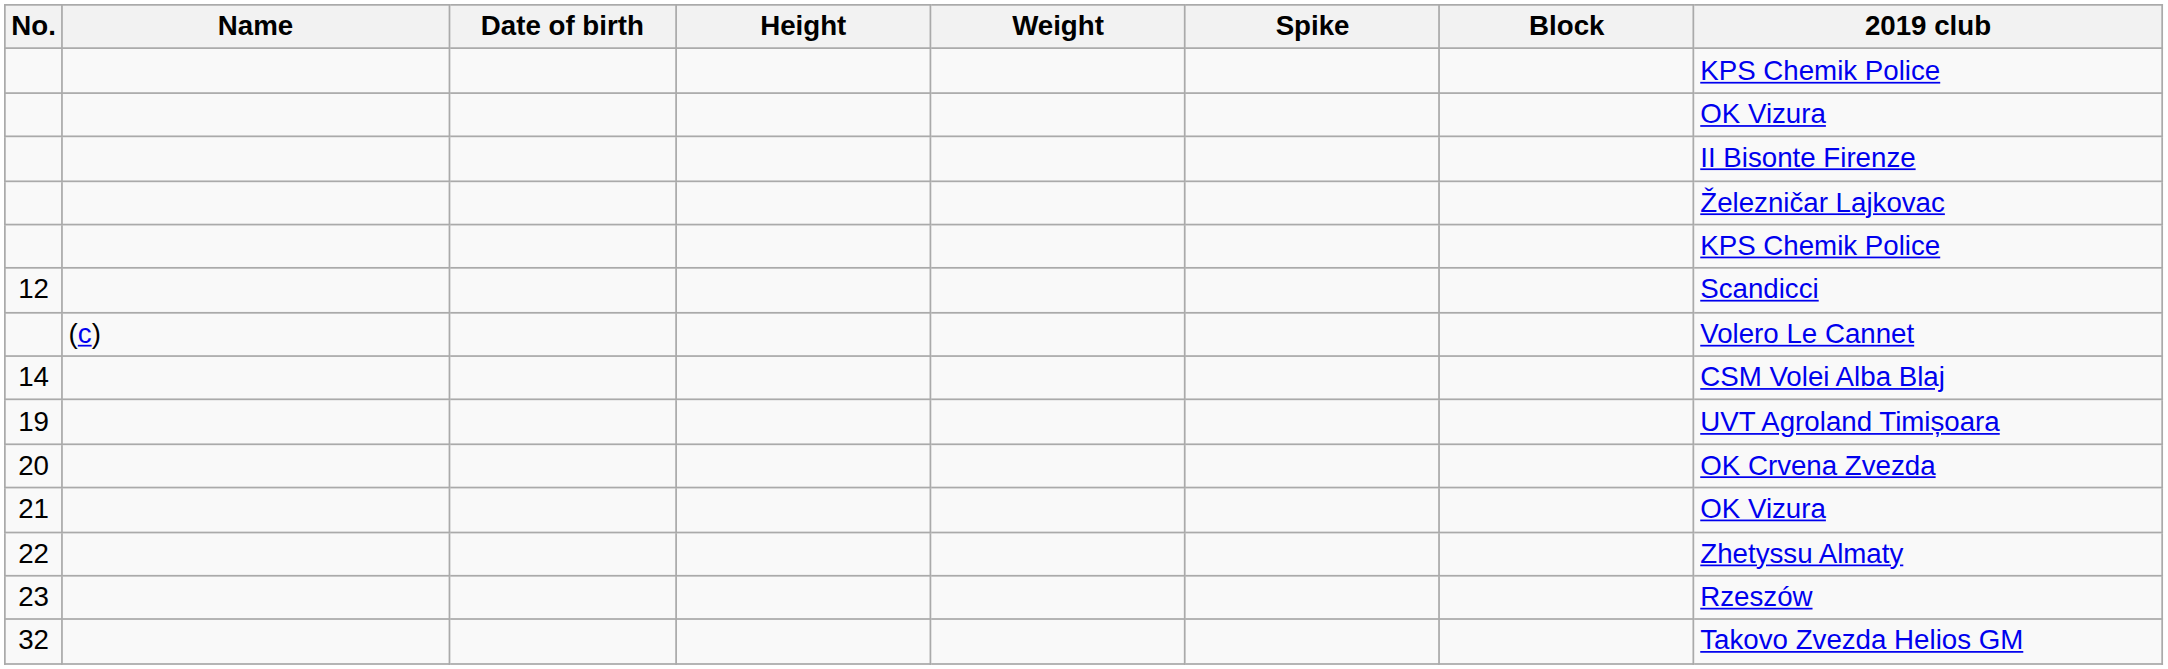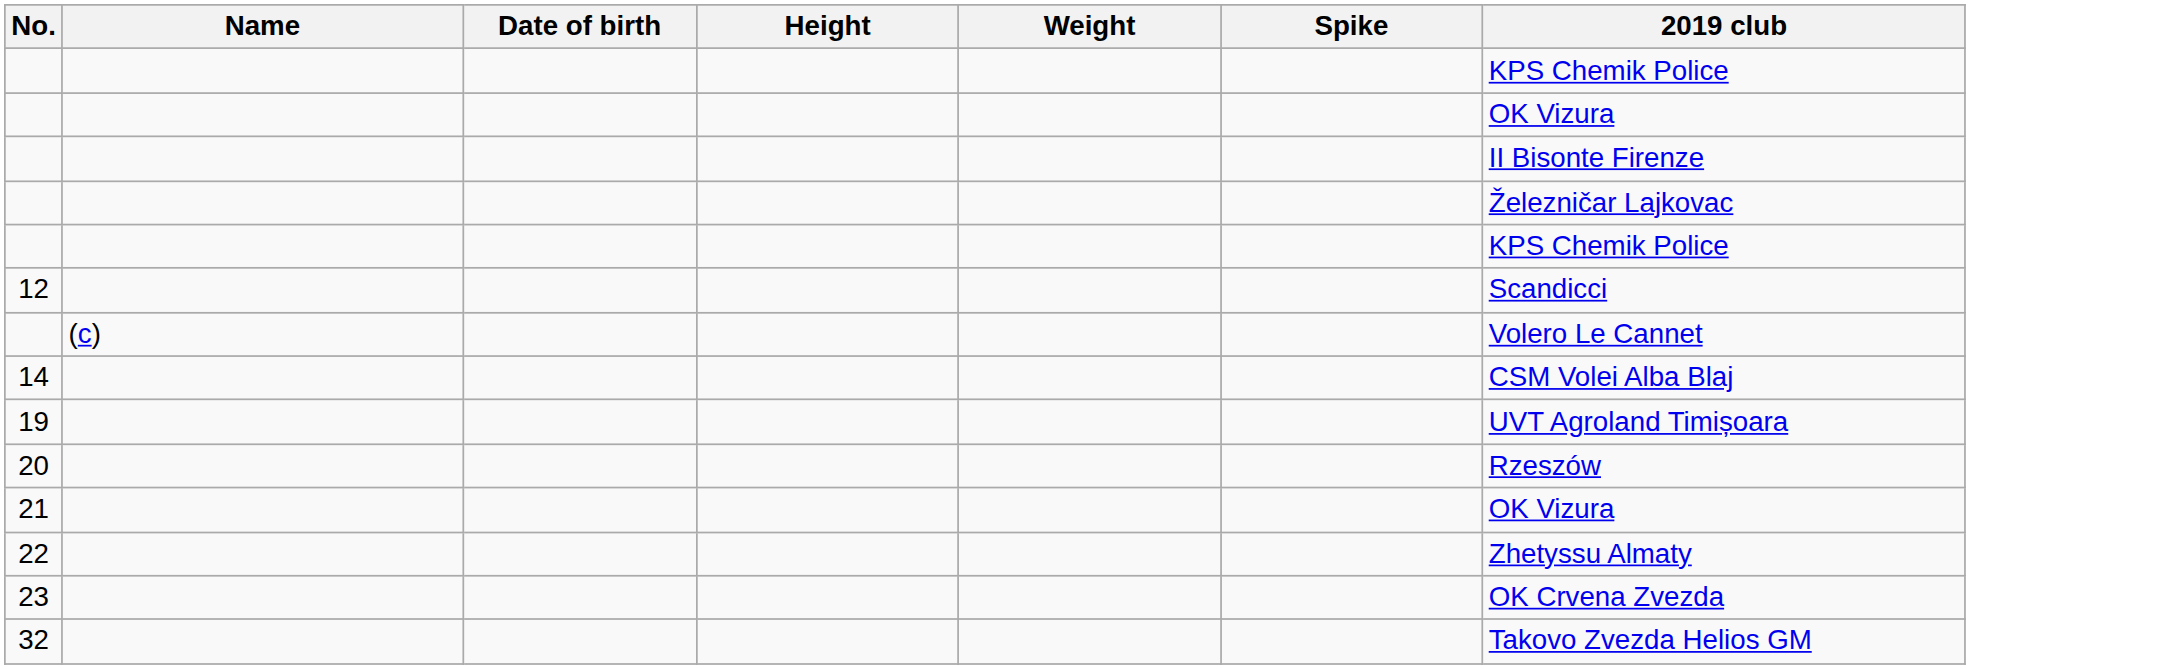- column: Block
20 | 2019 club: OK Crvena Zvezda -> Rzeszów
23 | 2019 club: Rzeszów -> OK Crvena Zvezda
